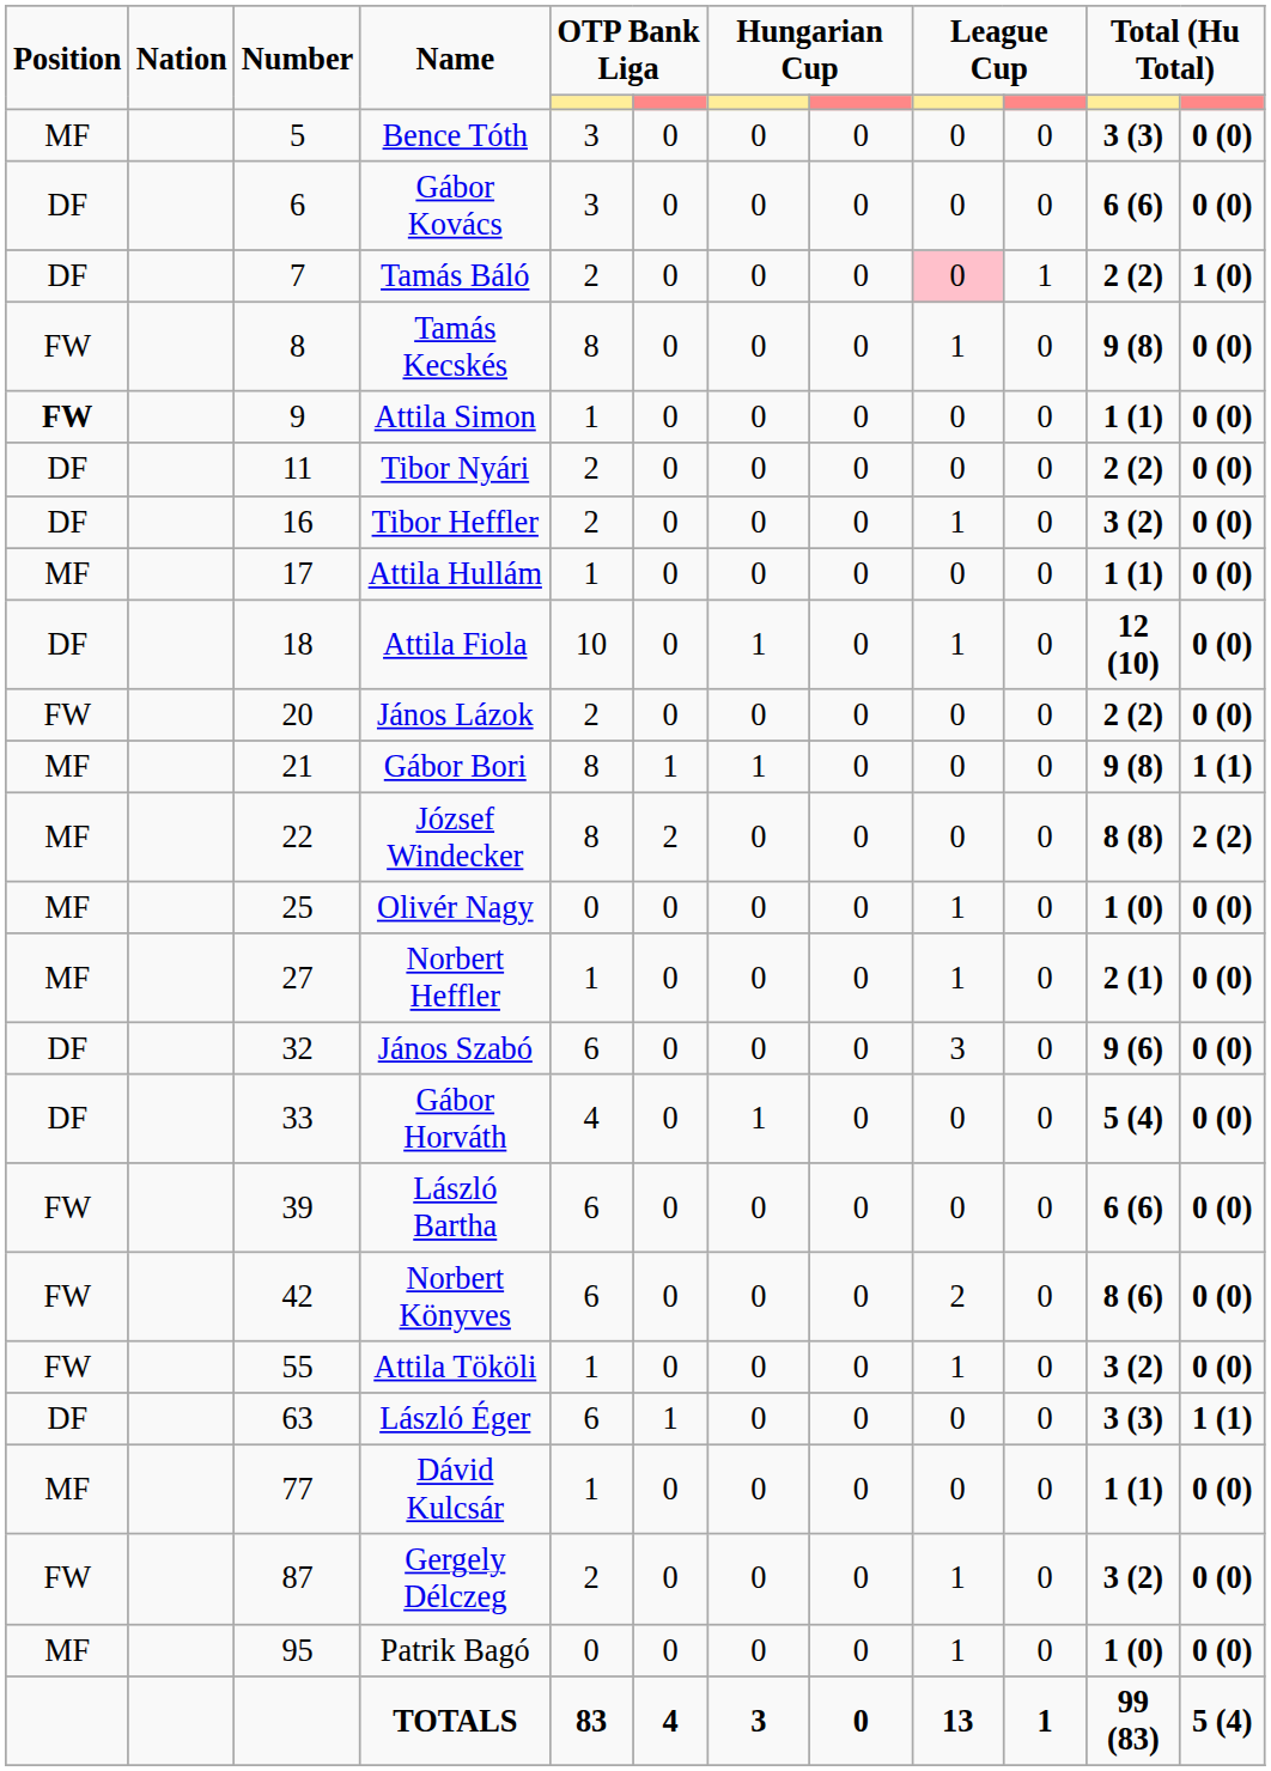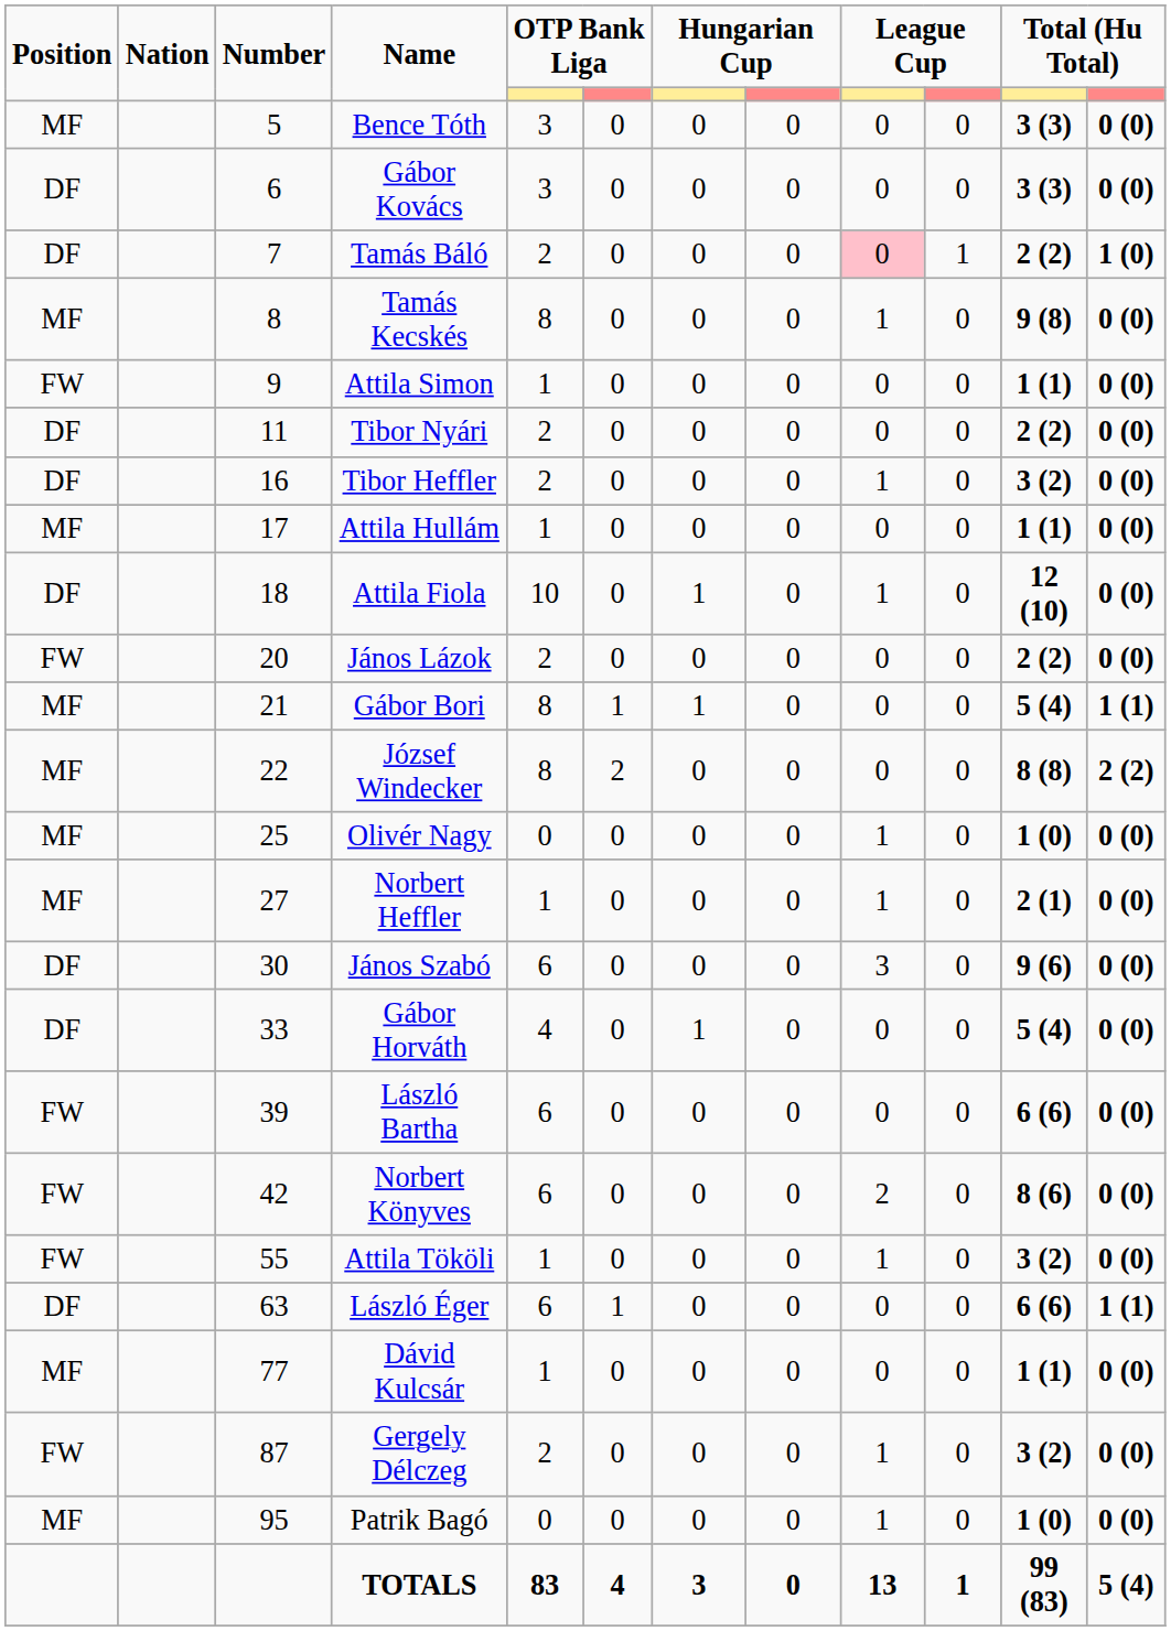Gábor Kovács | column 11: 6 (6) -> 3 (3)
Tamás Kecskés | Position: FW -> MF
Attila Simon | Position: bold -> normal
Gábor Bori | column 11: 9 (8) -> 5 (4)
János Szabó | Number: 32 -> 30
László Éger | column 11: 3 (3) -> 6 (6)
